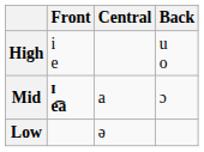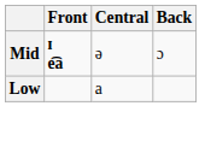- row: High | i e | u o
Mid | Central: a -> ə
Low | Central: ə -> a
